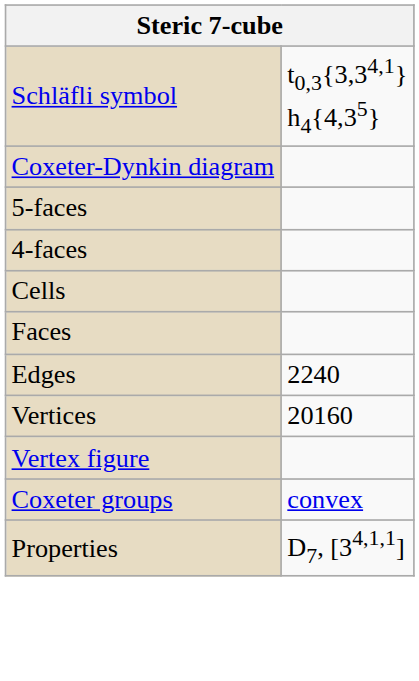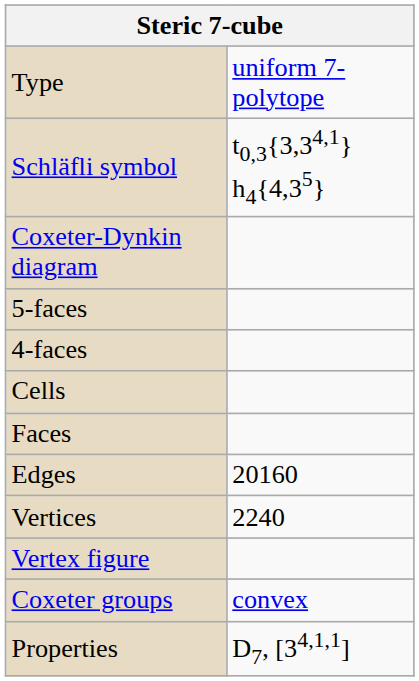+ row: Type | uniform 7-polytope
Edges | column 2: 2240 -> 20160
Vertices | column 2: 20160 -> 2240
